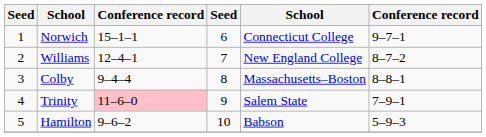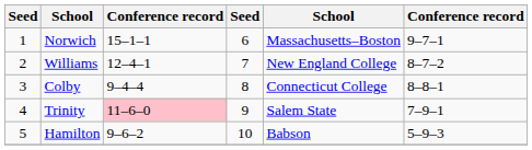Norwich | column 5: Connecticut College -> Massachusetts–Boston
Colby | column 5: Massachusetts–Boston -> Connecticut College
